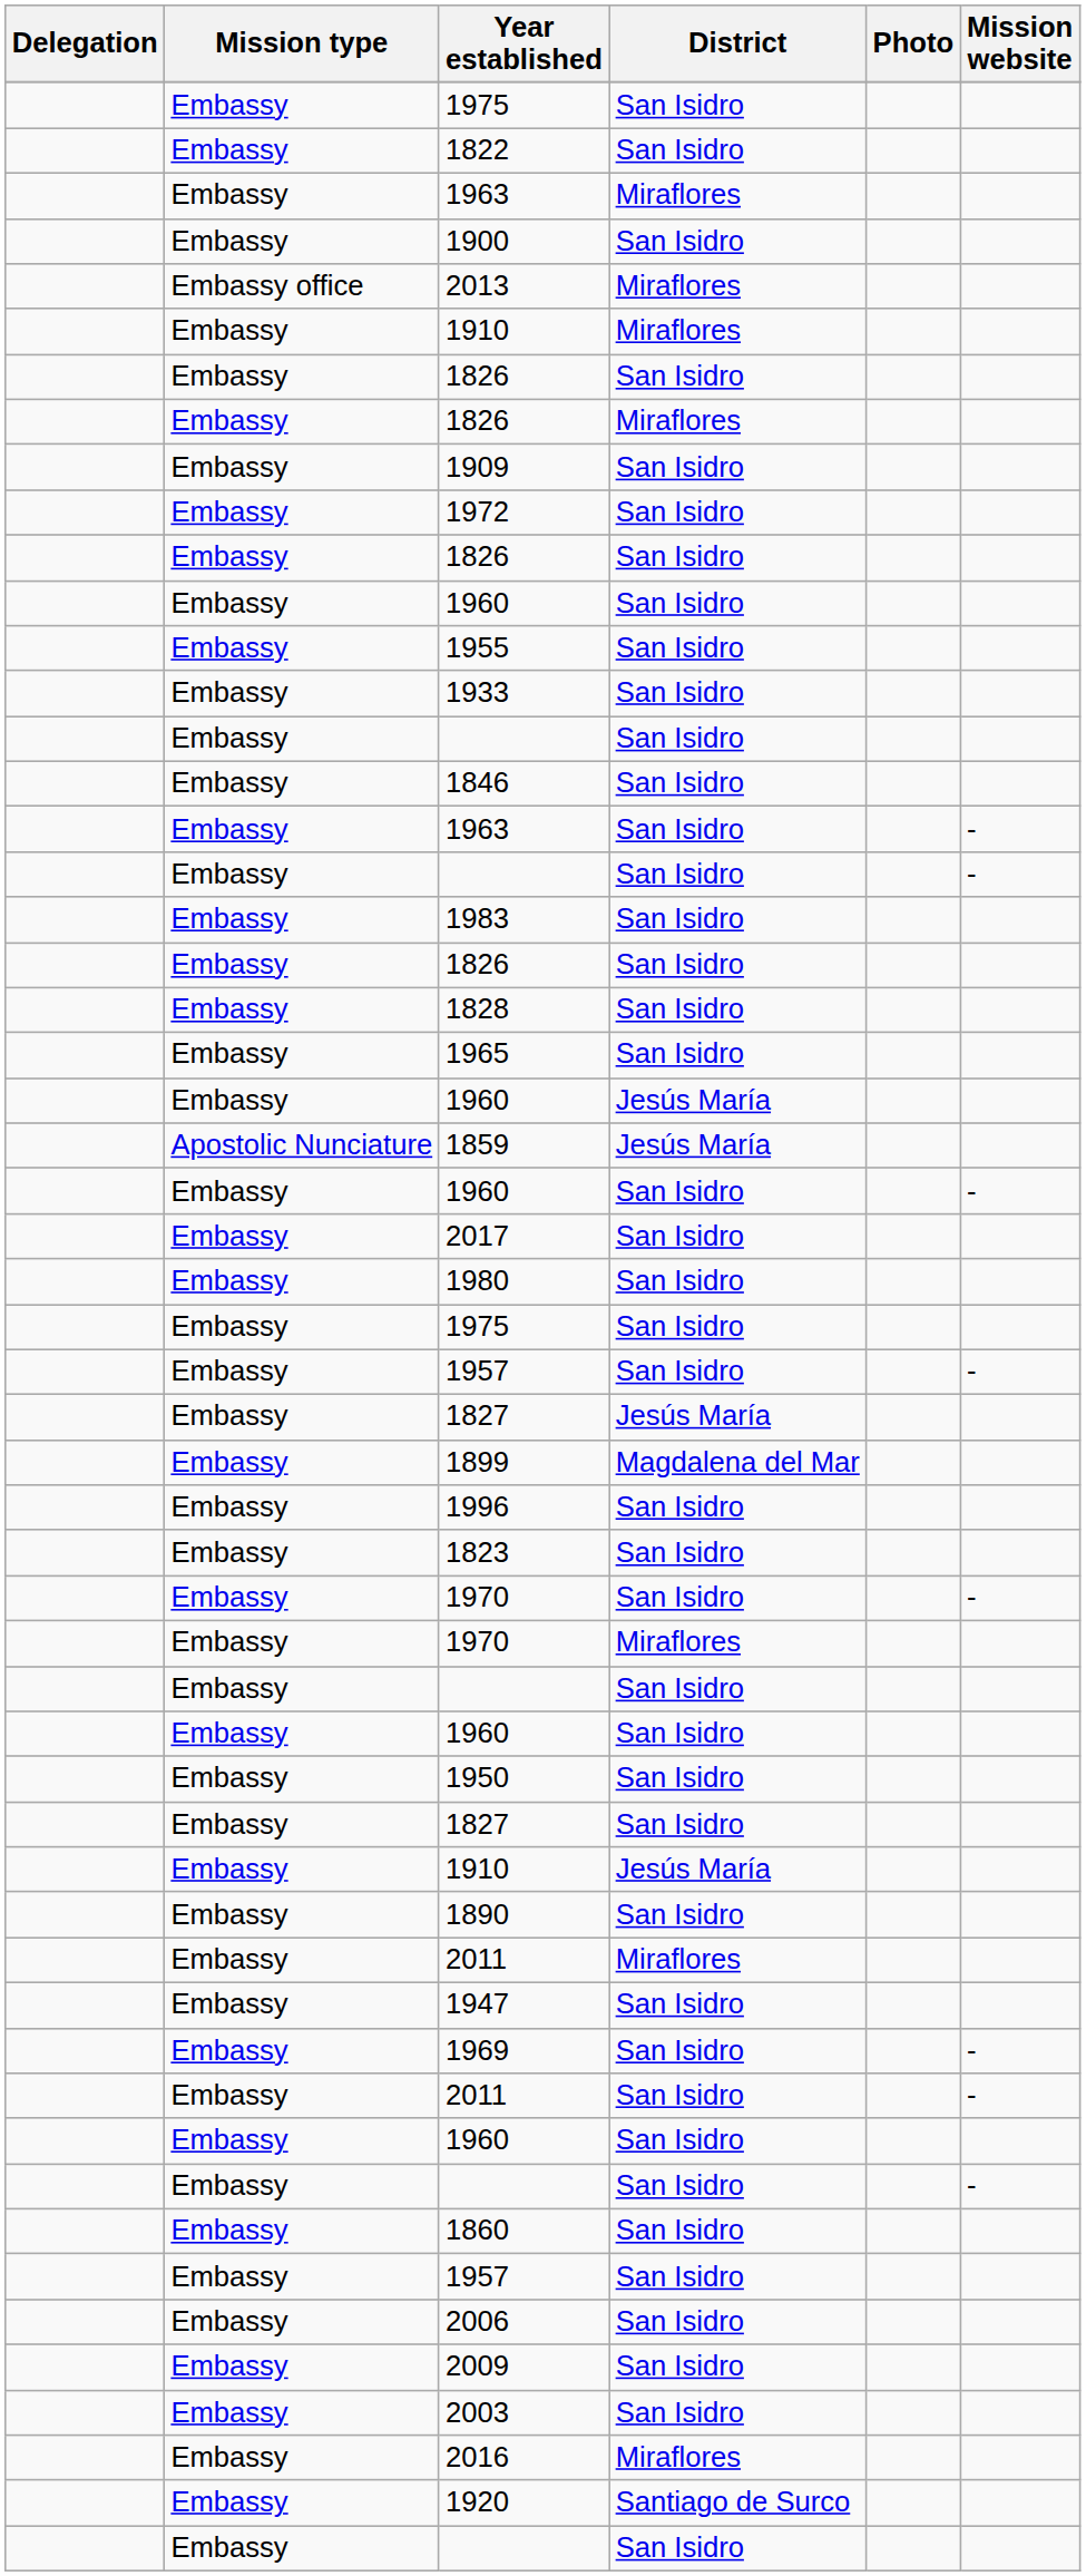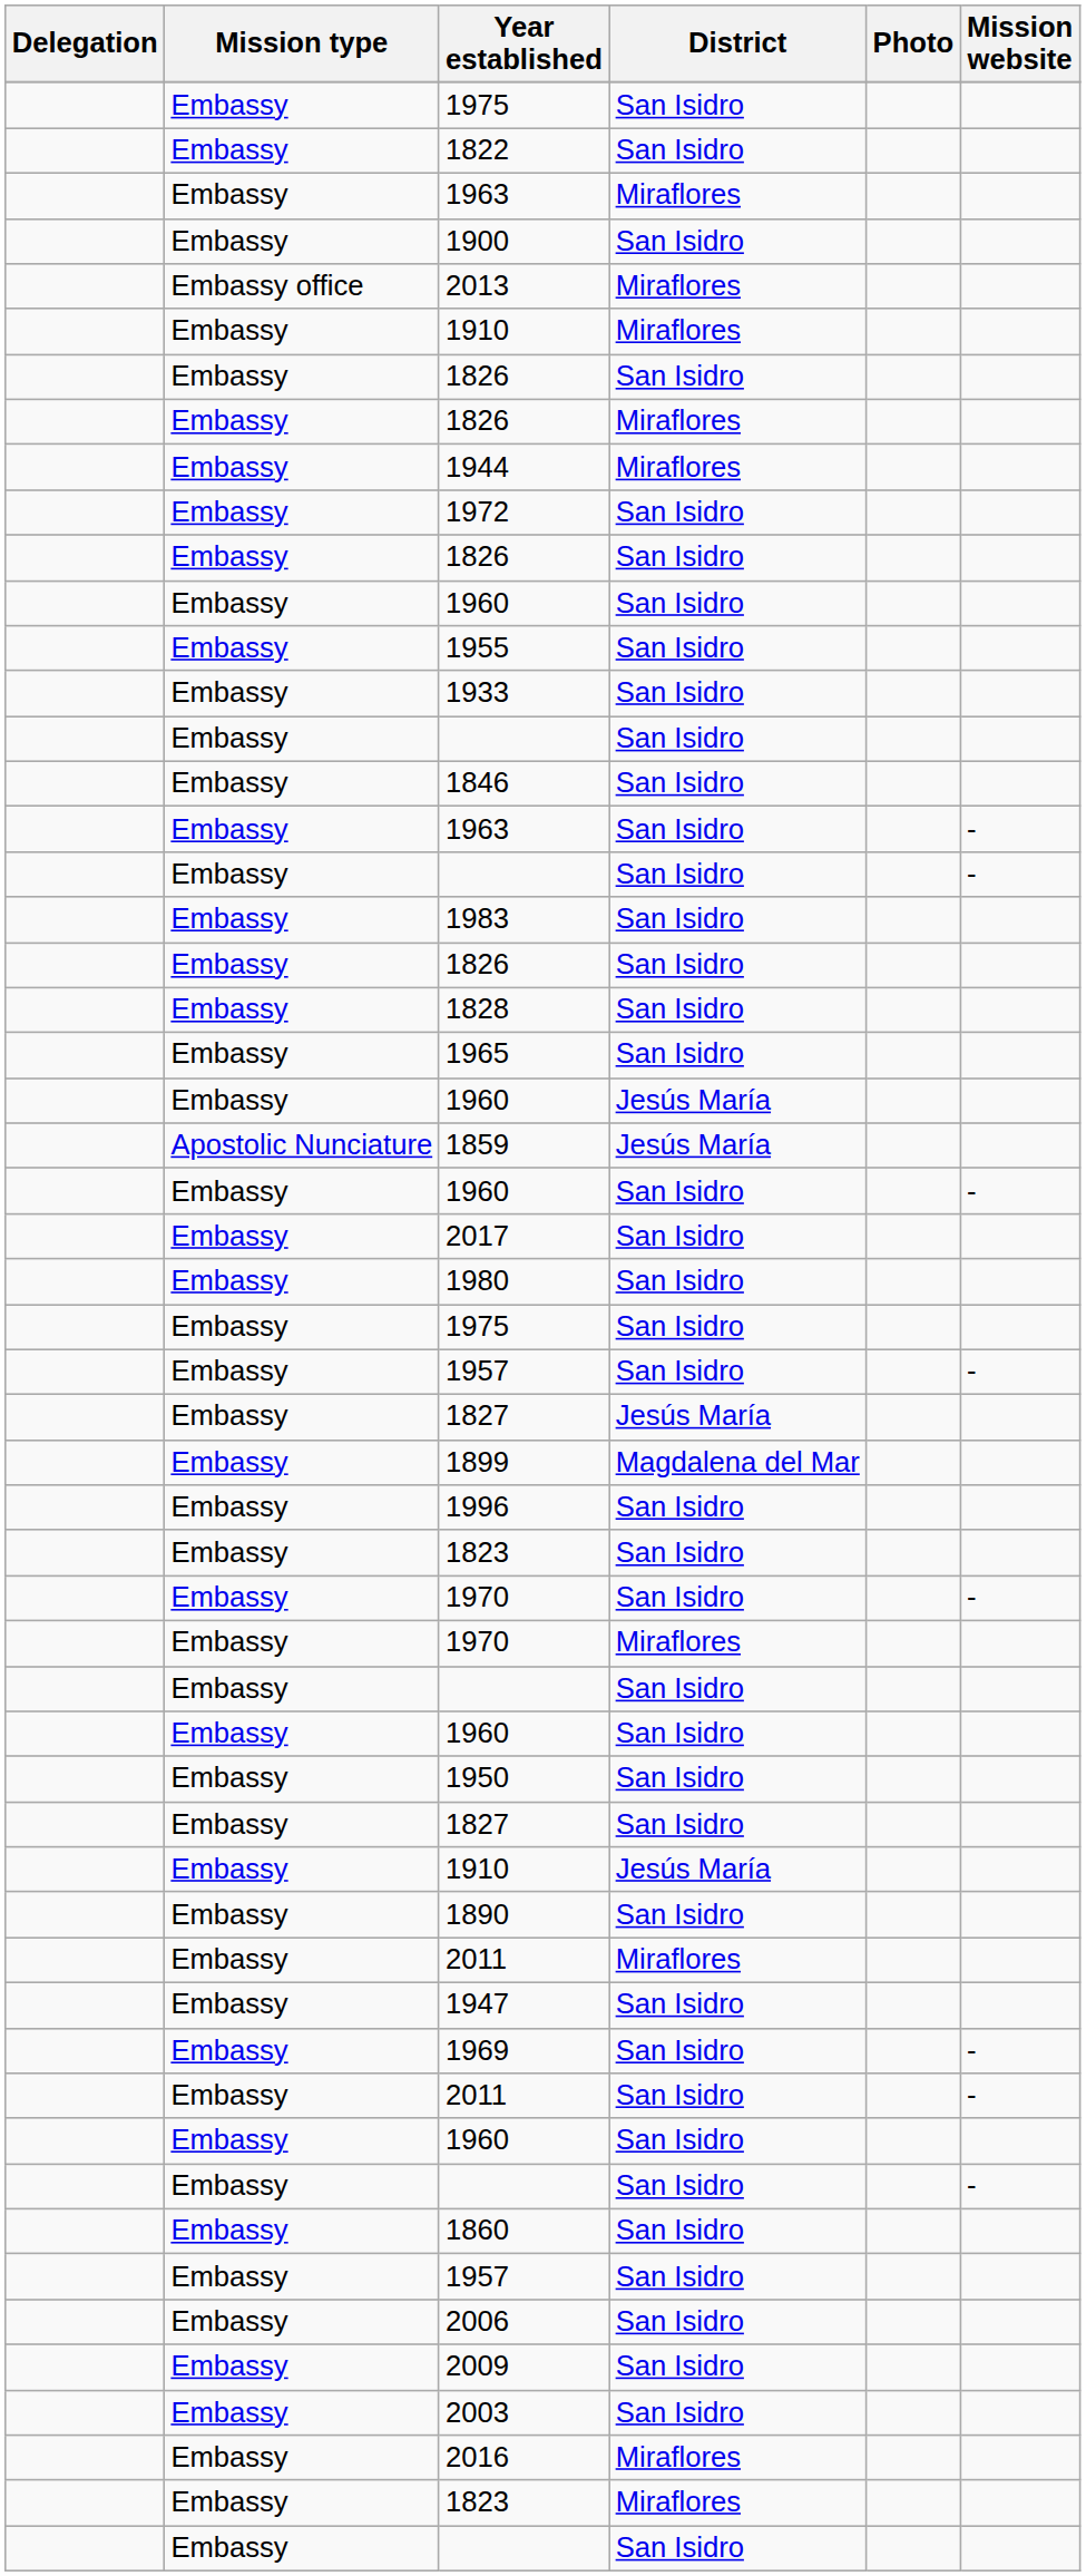+ row: Embassy | 1944 | Miraflores
- row: Embassy | 1909 | San Isidro
+ row: Embassy | 1823 | Miraflores
- row: Embassy | 1920 | Santiago de Surco
